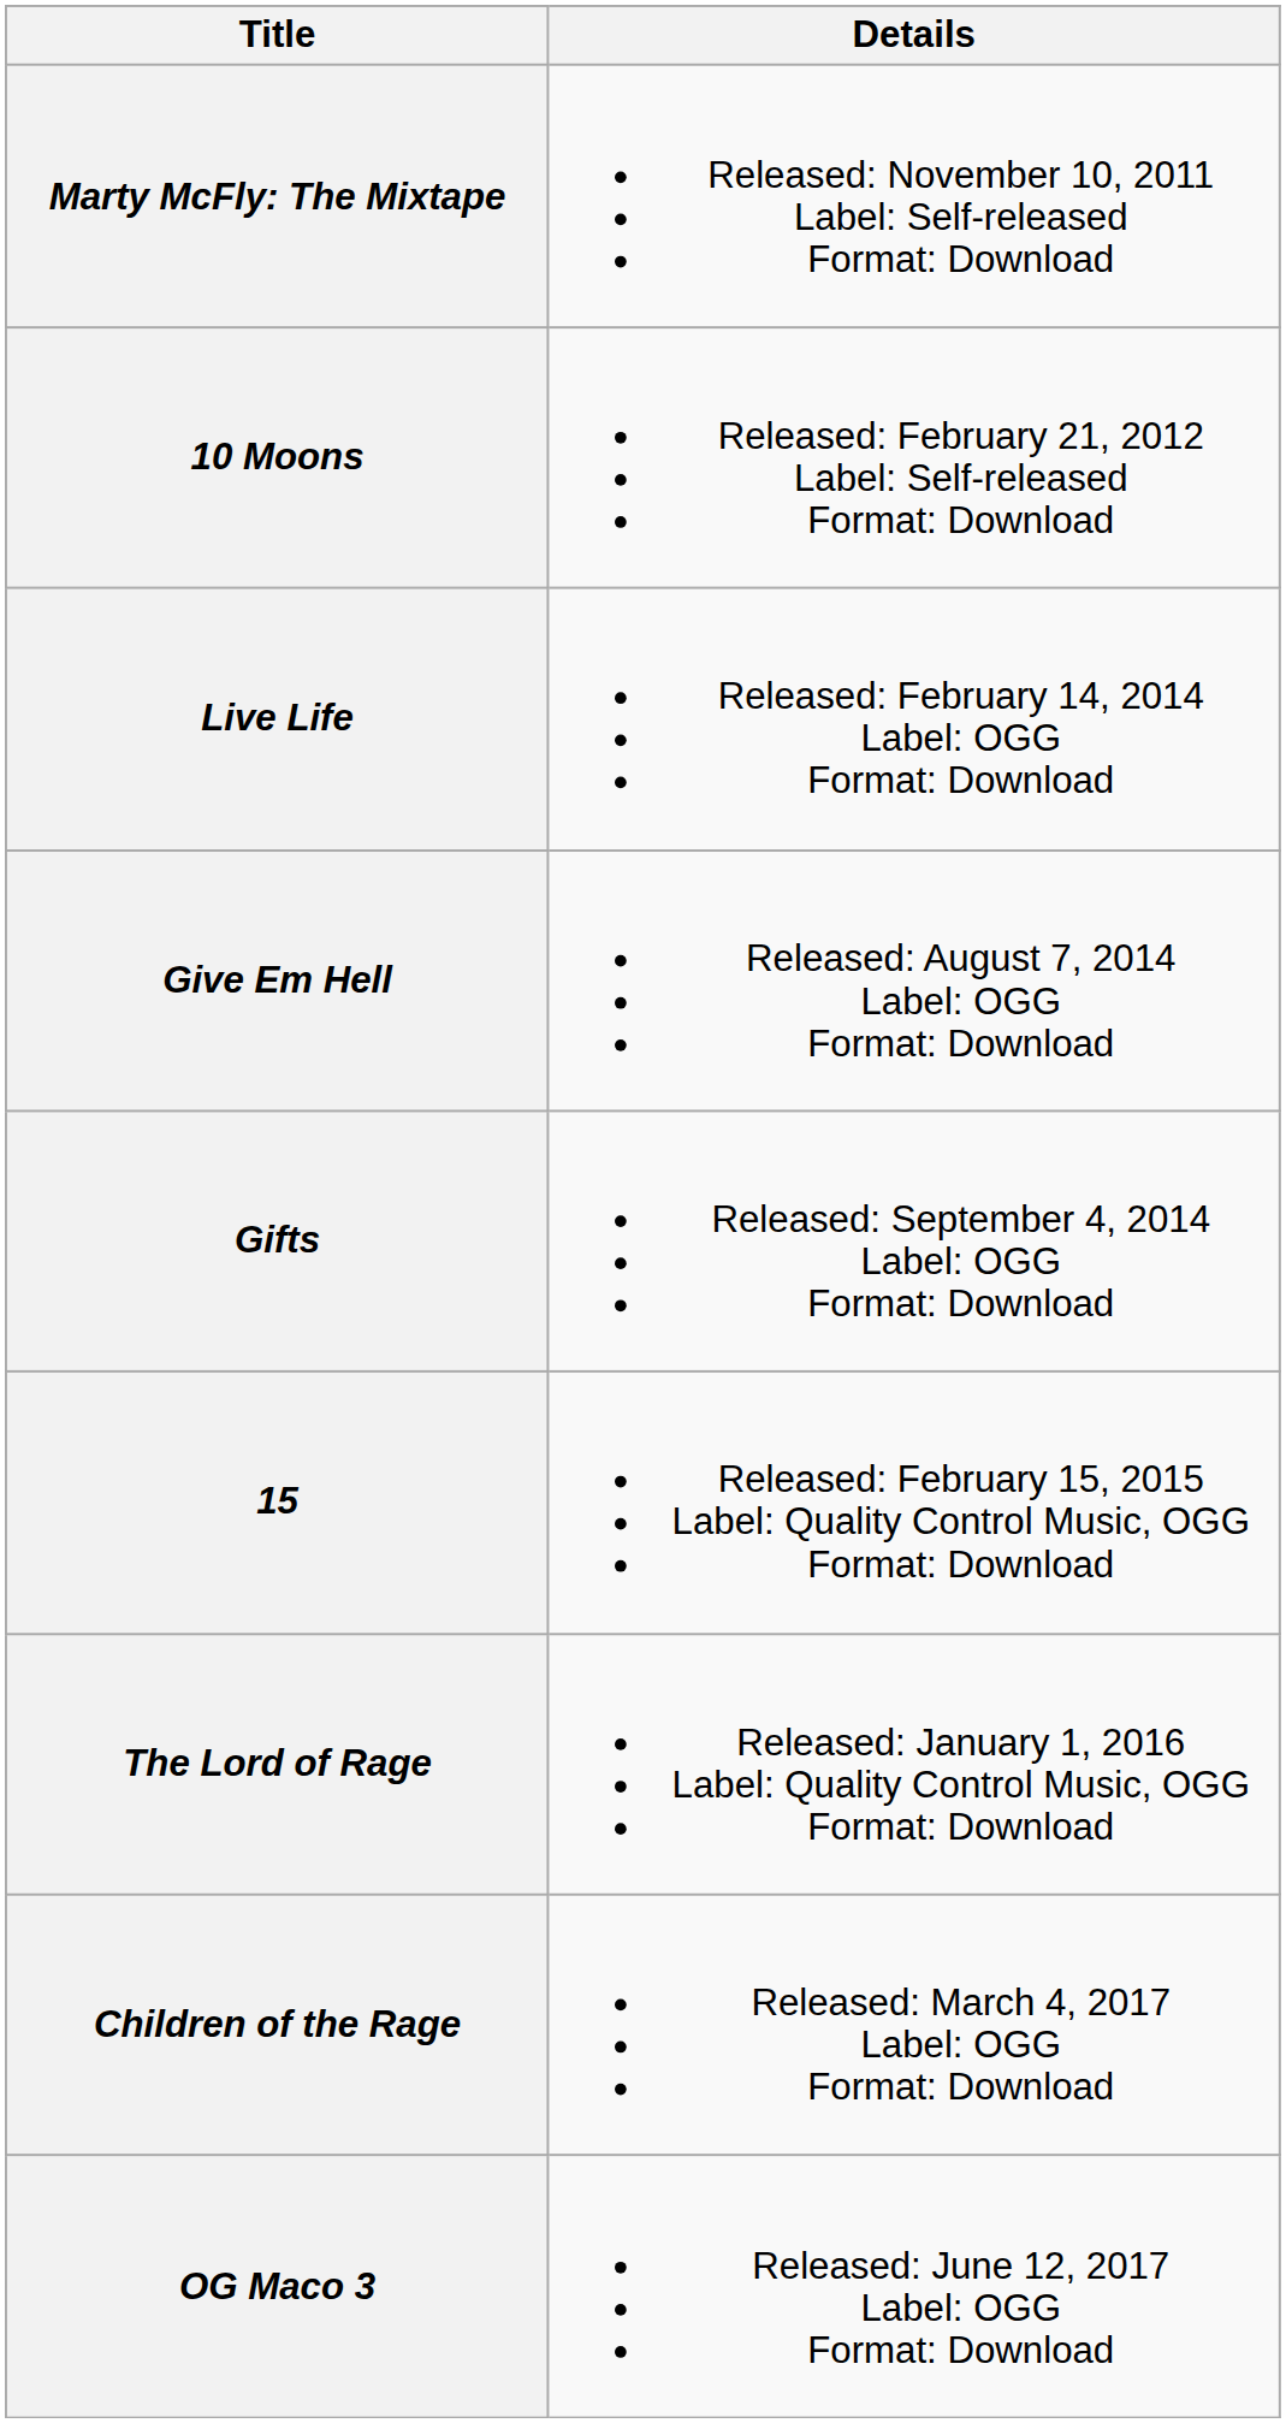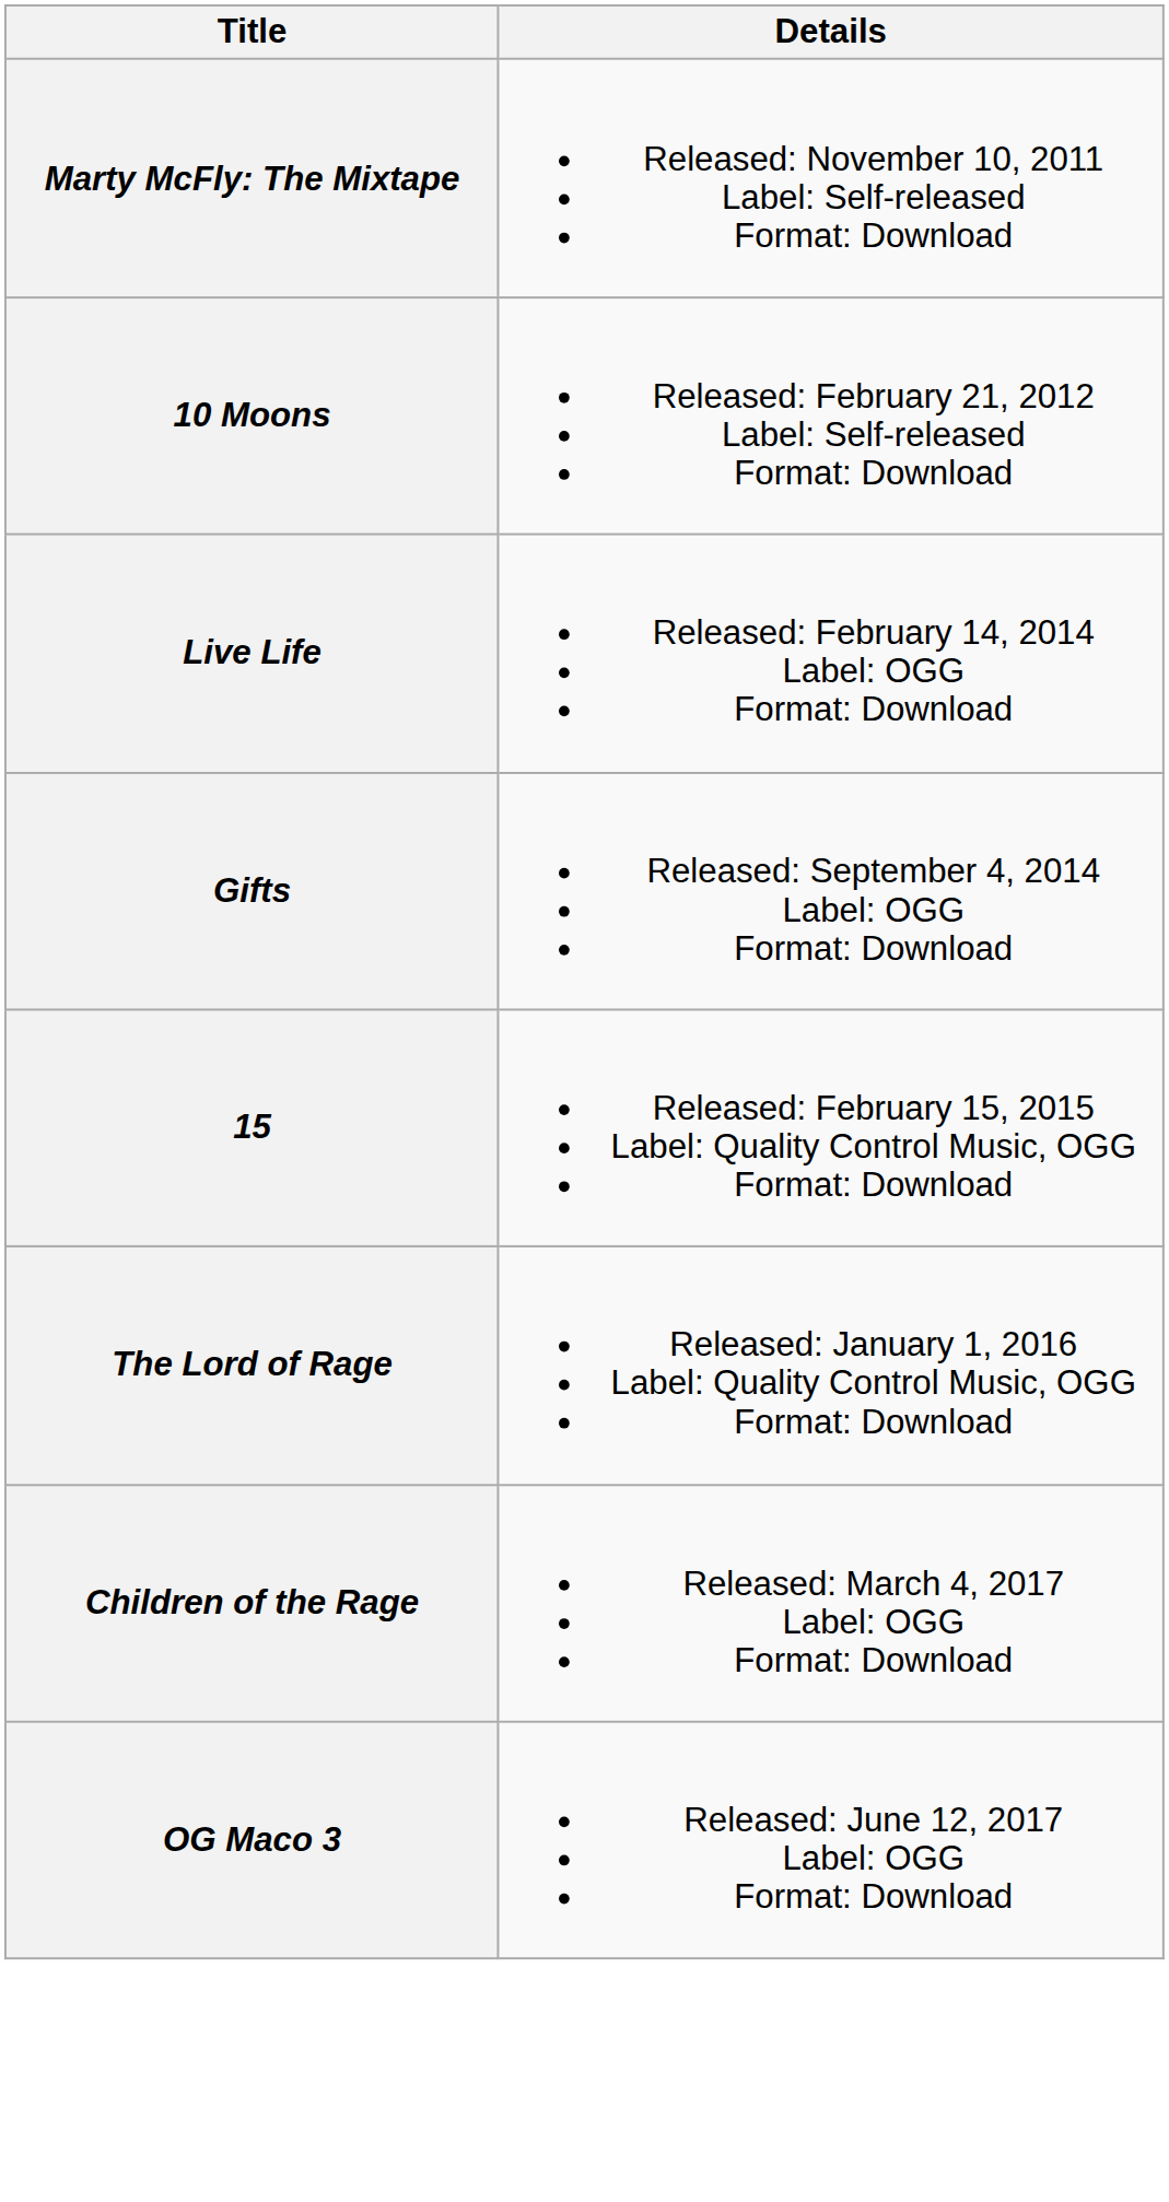- row: Give Em Hell | Released: August 7, 2014 Label: OGG Format: Download
